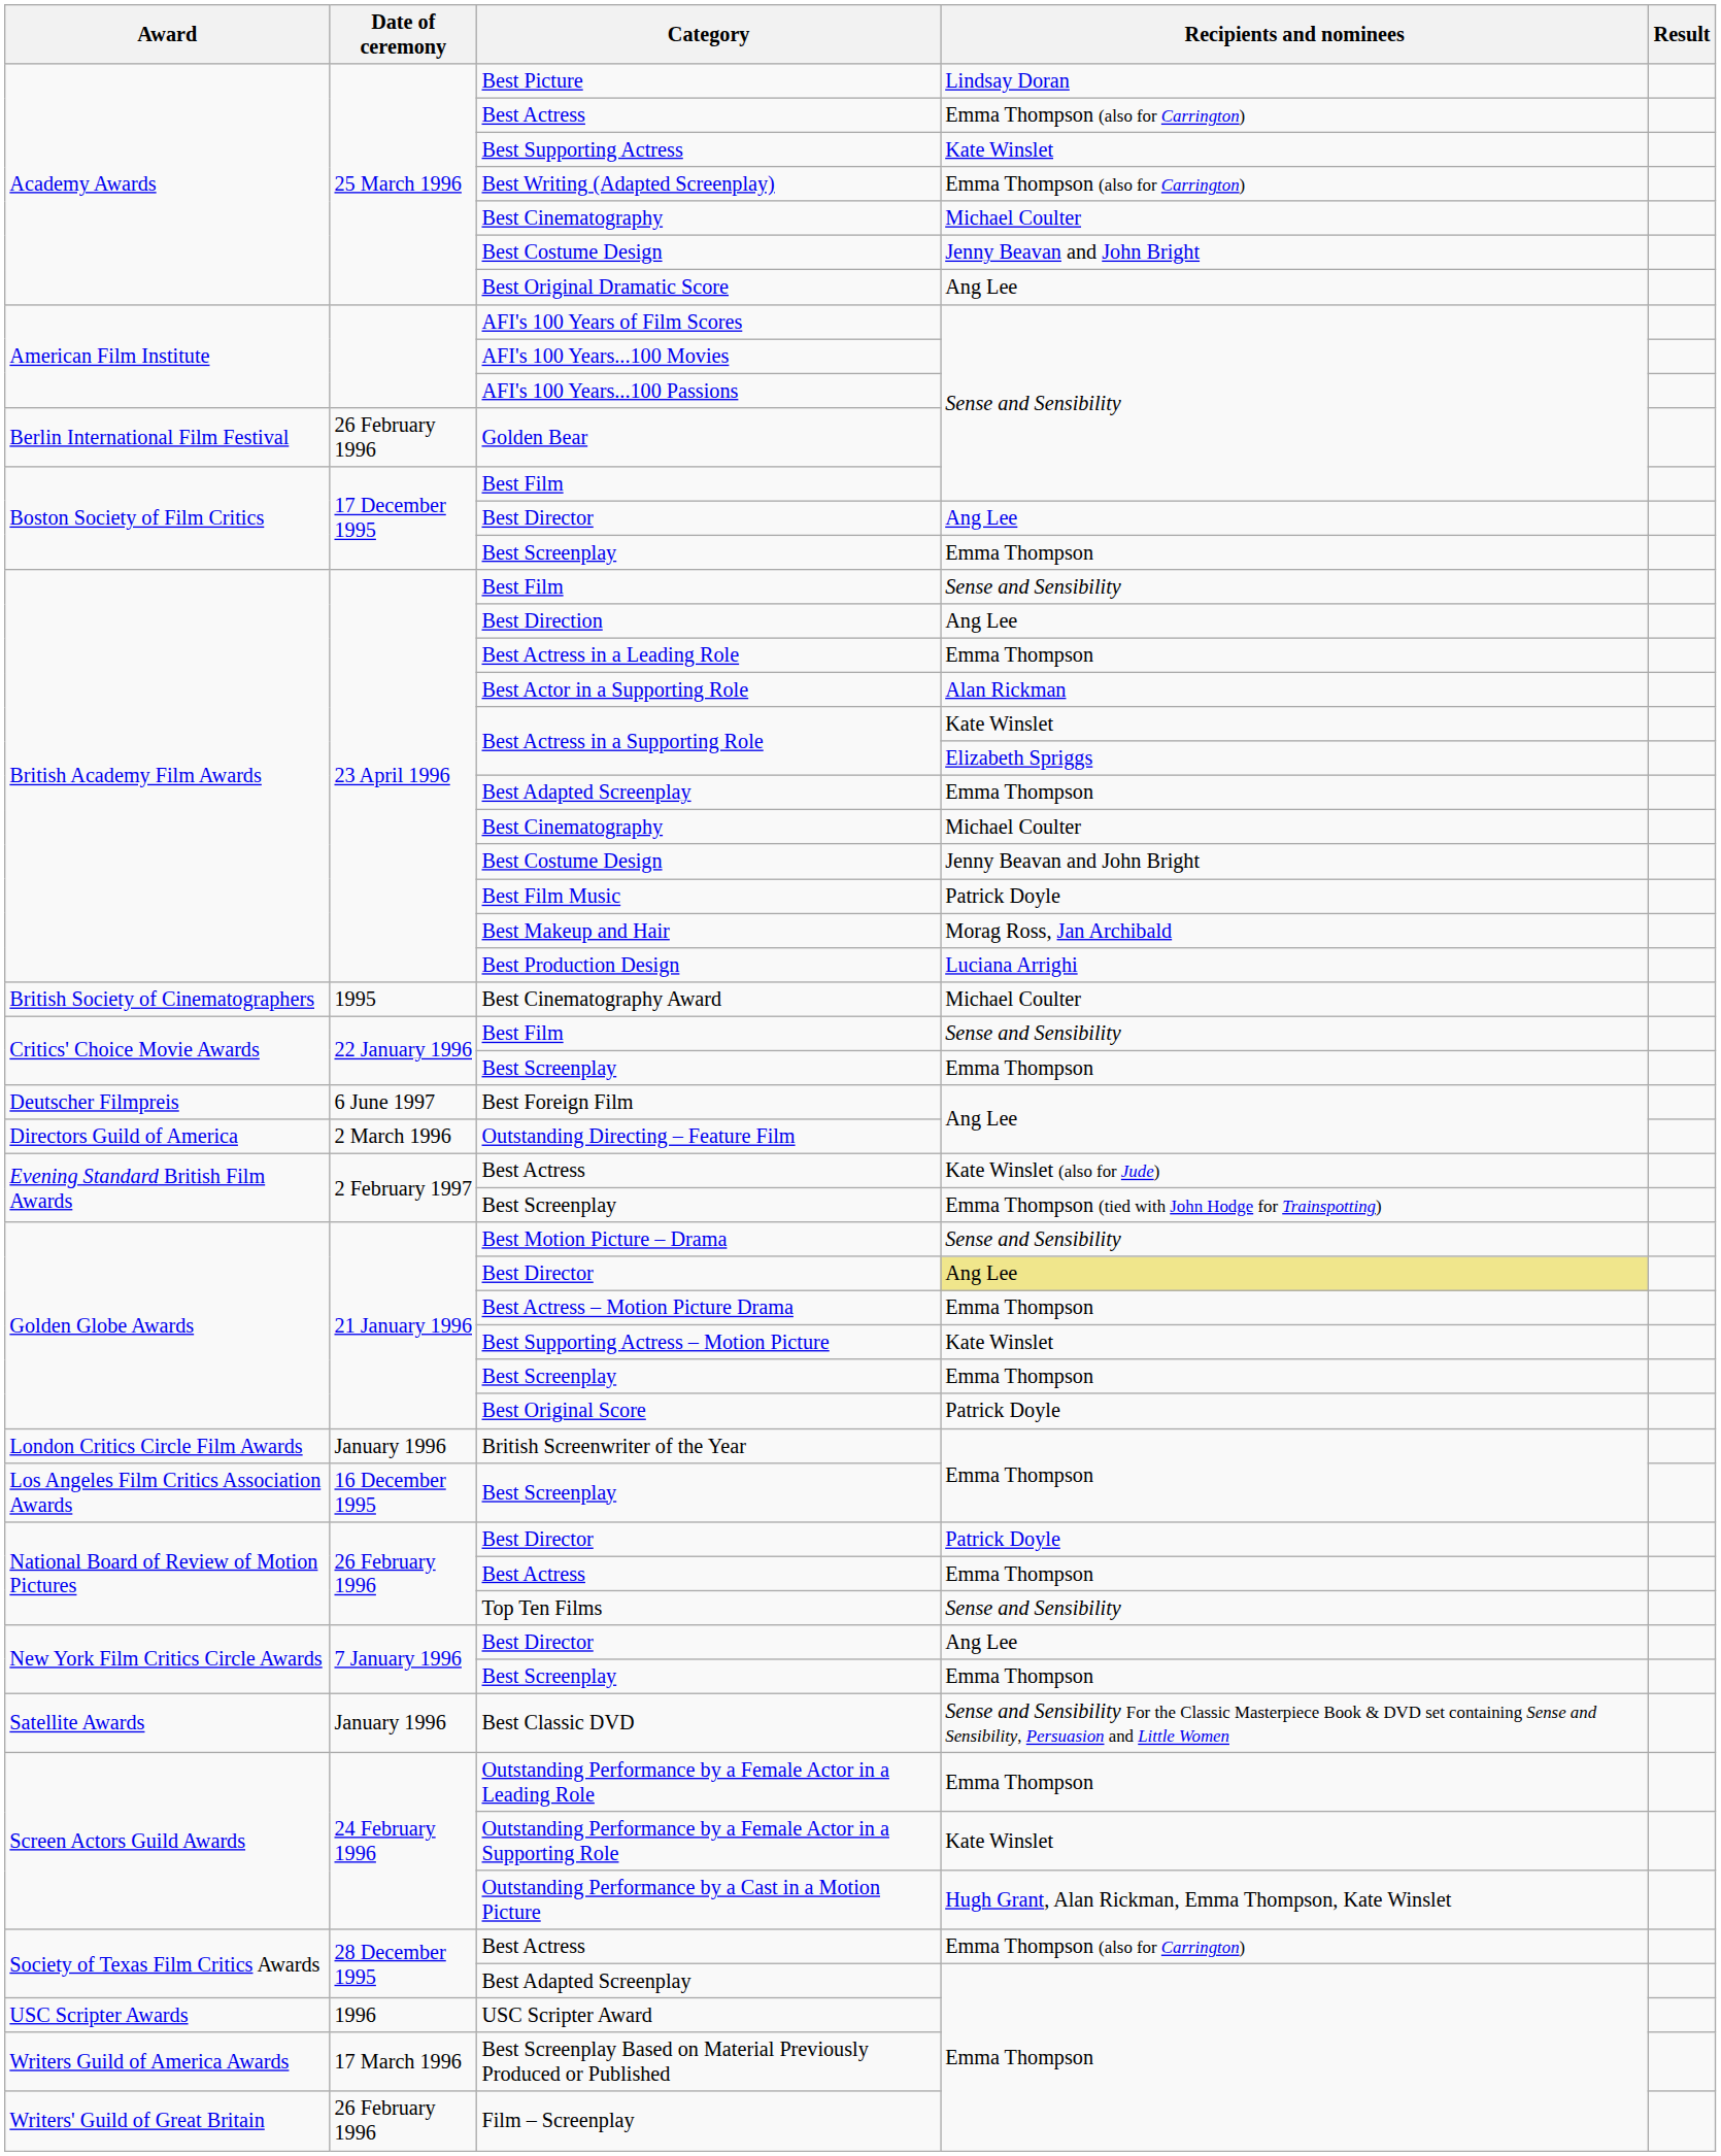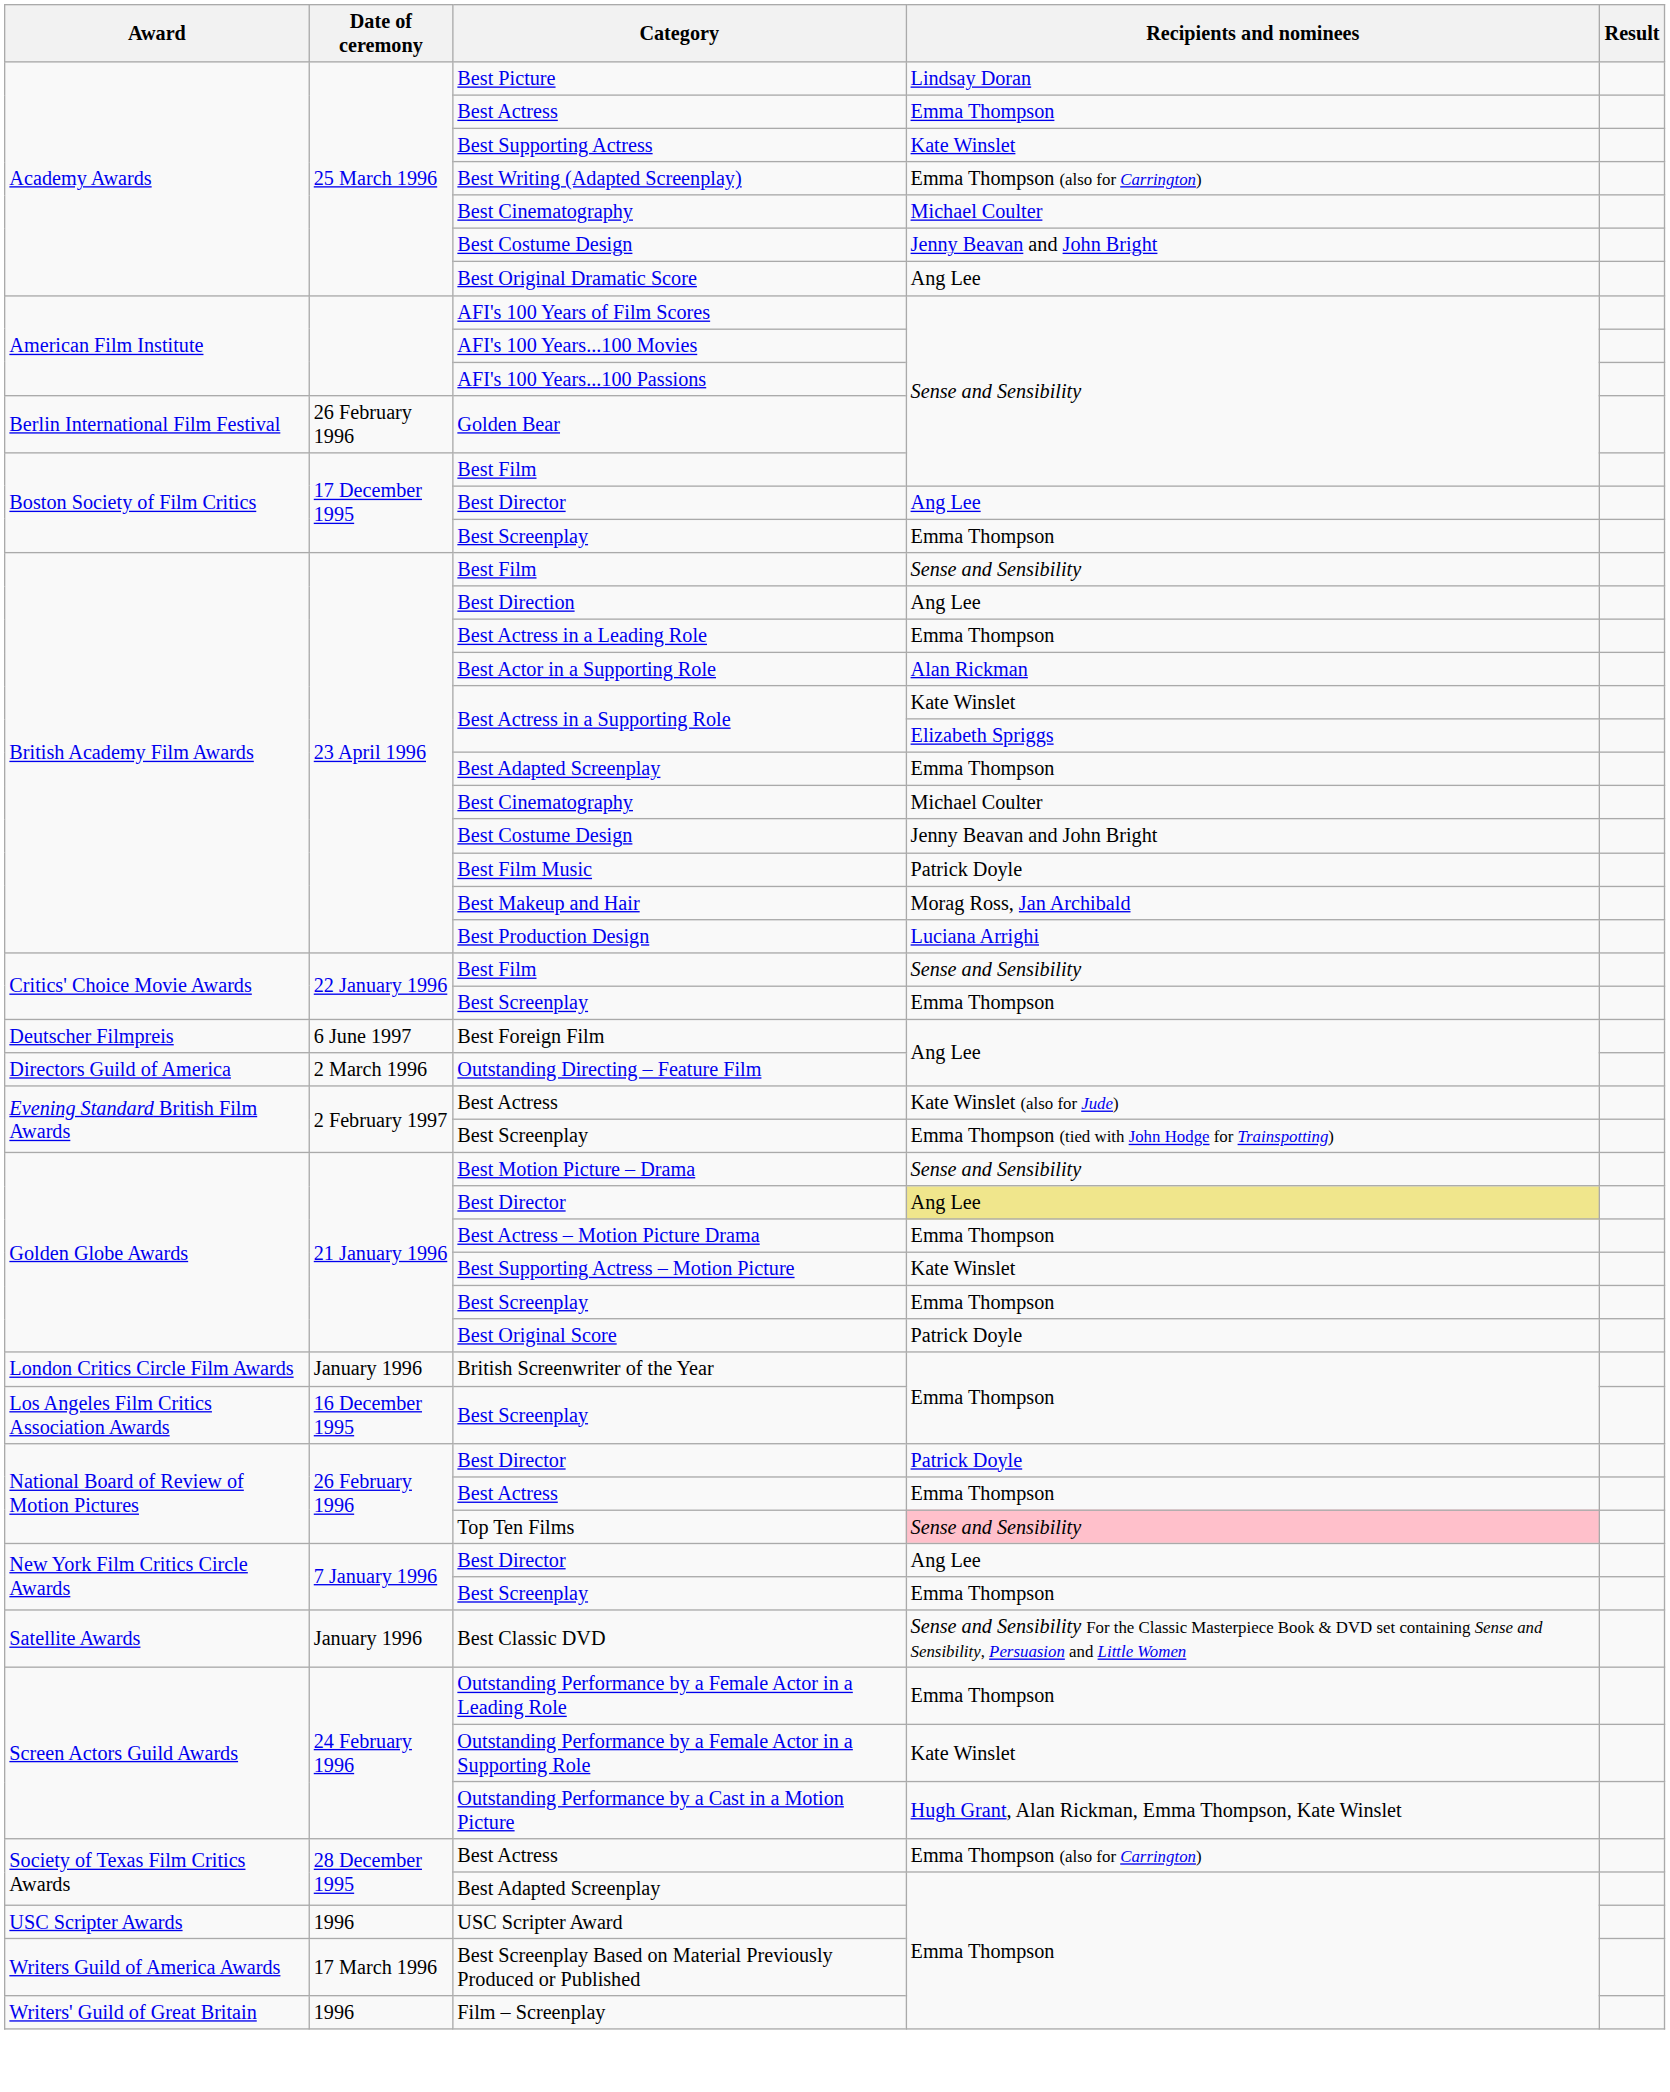Academy Awards / Best Actress | Recipients and nominees: Emma Thompson (also for Carrington) -> Emma Thompson
- row: British Society of Cinematographers | 1995 | Best Cinematography Award | Michael Coulter
Top Ten Films | Recipients and nominees: no background -> pink background
Film – Screenplay | Date of ceremony: 26 February 1996 -> 1996
